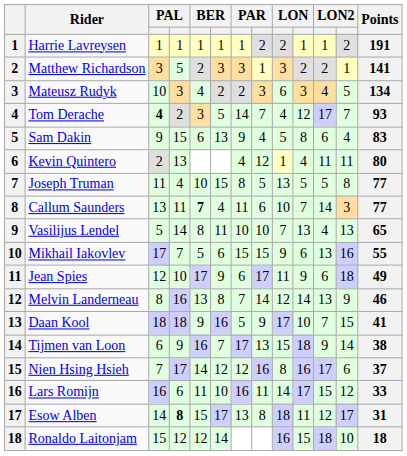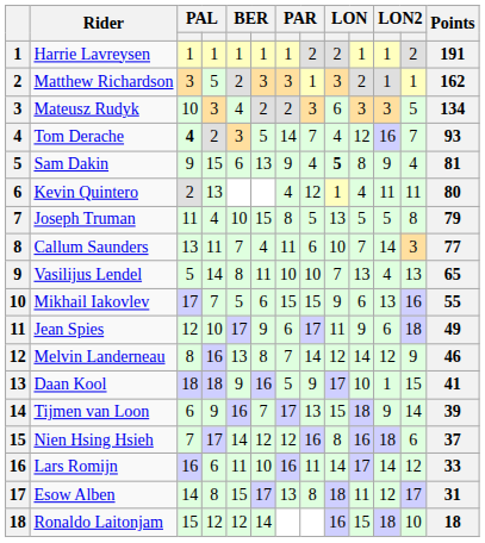Matthew Richardson | column 11: 2 -> 1
Matthew Richardson | Points: 141 -> 162
Mateusz Rudyk | column 11: 4 -> 3
Tom Derache | column 11: 17 -> 16
Sam Dakin | column 9: normal -> bold
Sam Dakin | column 11: 6 -> 9
Sam Dakin | Points: 83 -> 81
Joseph Truman | Points: 77 -> 79
Callum Saunders | column 5: bold -> normal
Melvin Landerneau | column 11: 13 -> 12
Daan Kool | column 11: 7 -> 1
Tijmen van Loon | Points: 38 -> 39
Nien Hsing Hsieh | column 11: 17 -> 18
Lars Romijn | column 11: 15 -> 14
Esow Alben | column 4: bold -> normal
